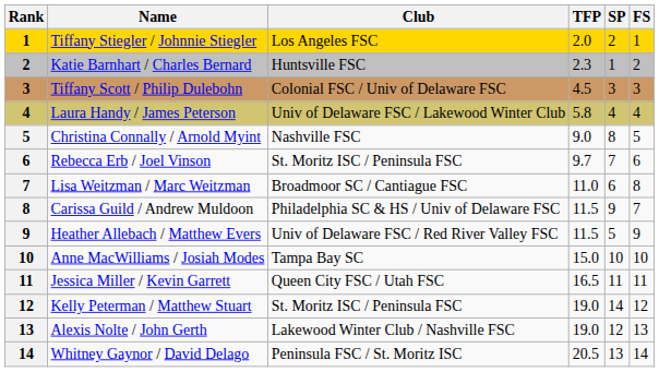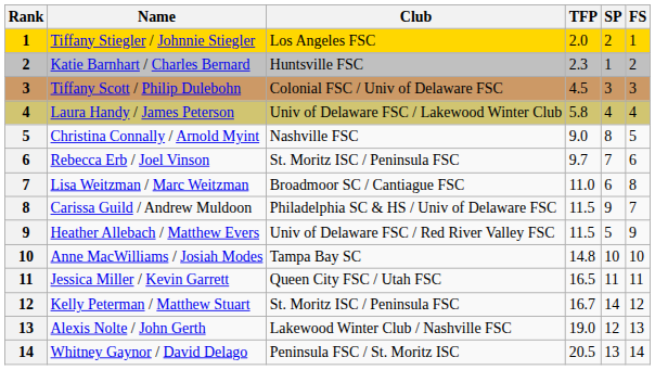Anne MacWilliams / Josiah Modes | TFP: 15.0 -> 14.8
Kelly Peterman / Matthew Stuart | TFP: 19.0 -> 16.7
